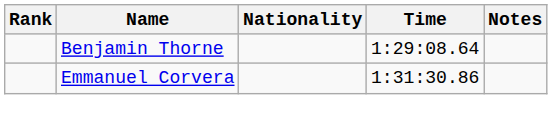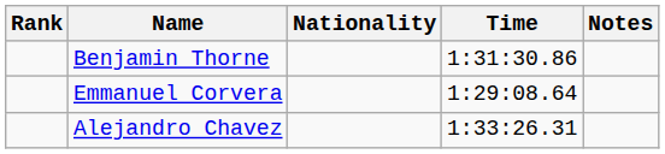Benjamin Thorne | Time: 1:29:08.64 -> 1:31:30.86
Emmanuel Corvera | Time: 1:31:30.86 -> 1:29:08.64
+ row: Alejandro Chavez | 1:33:26.31
